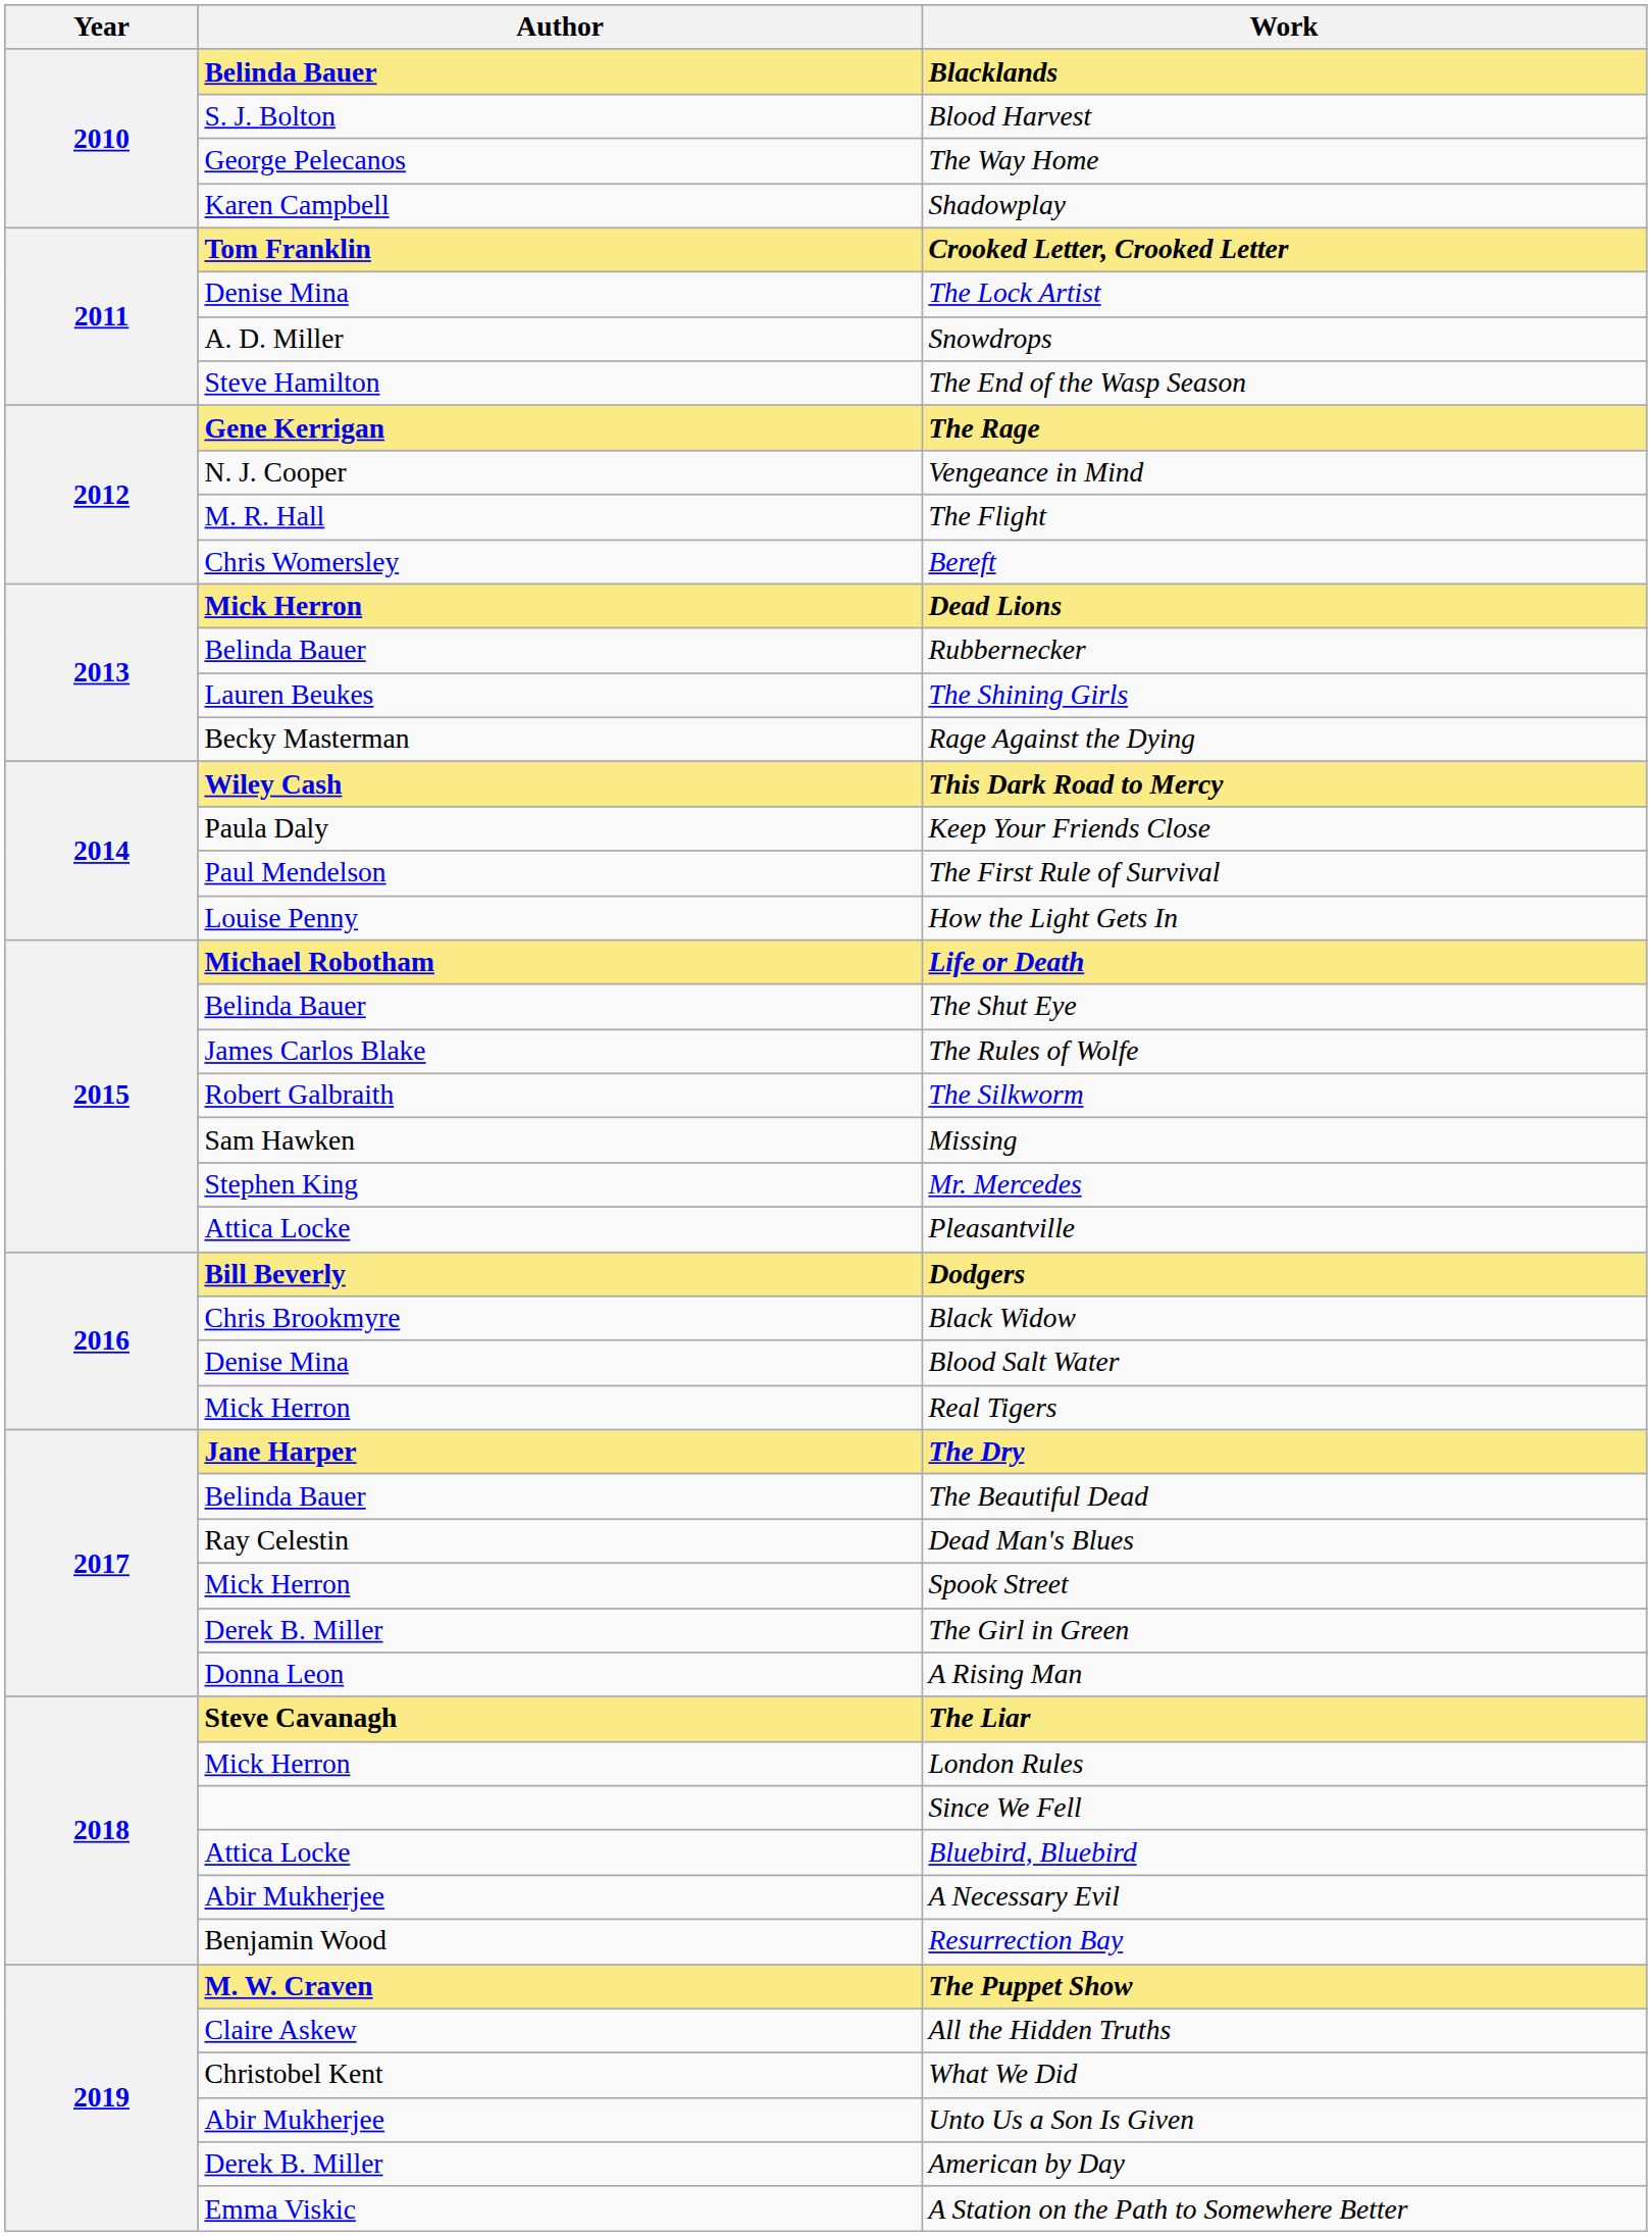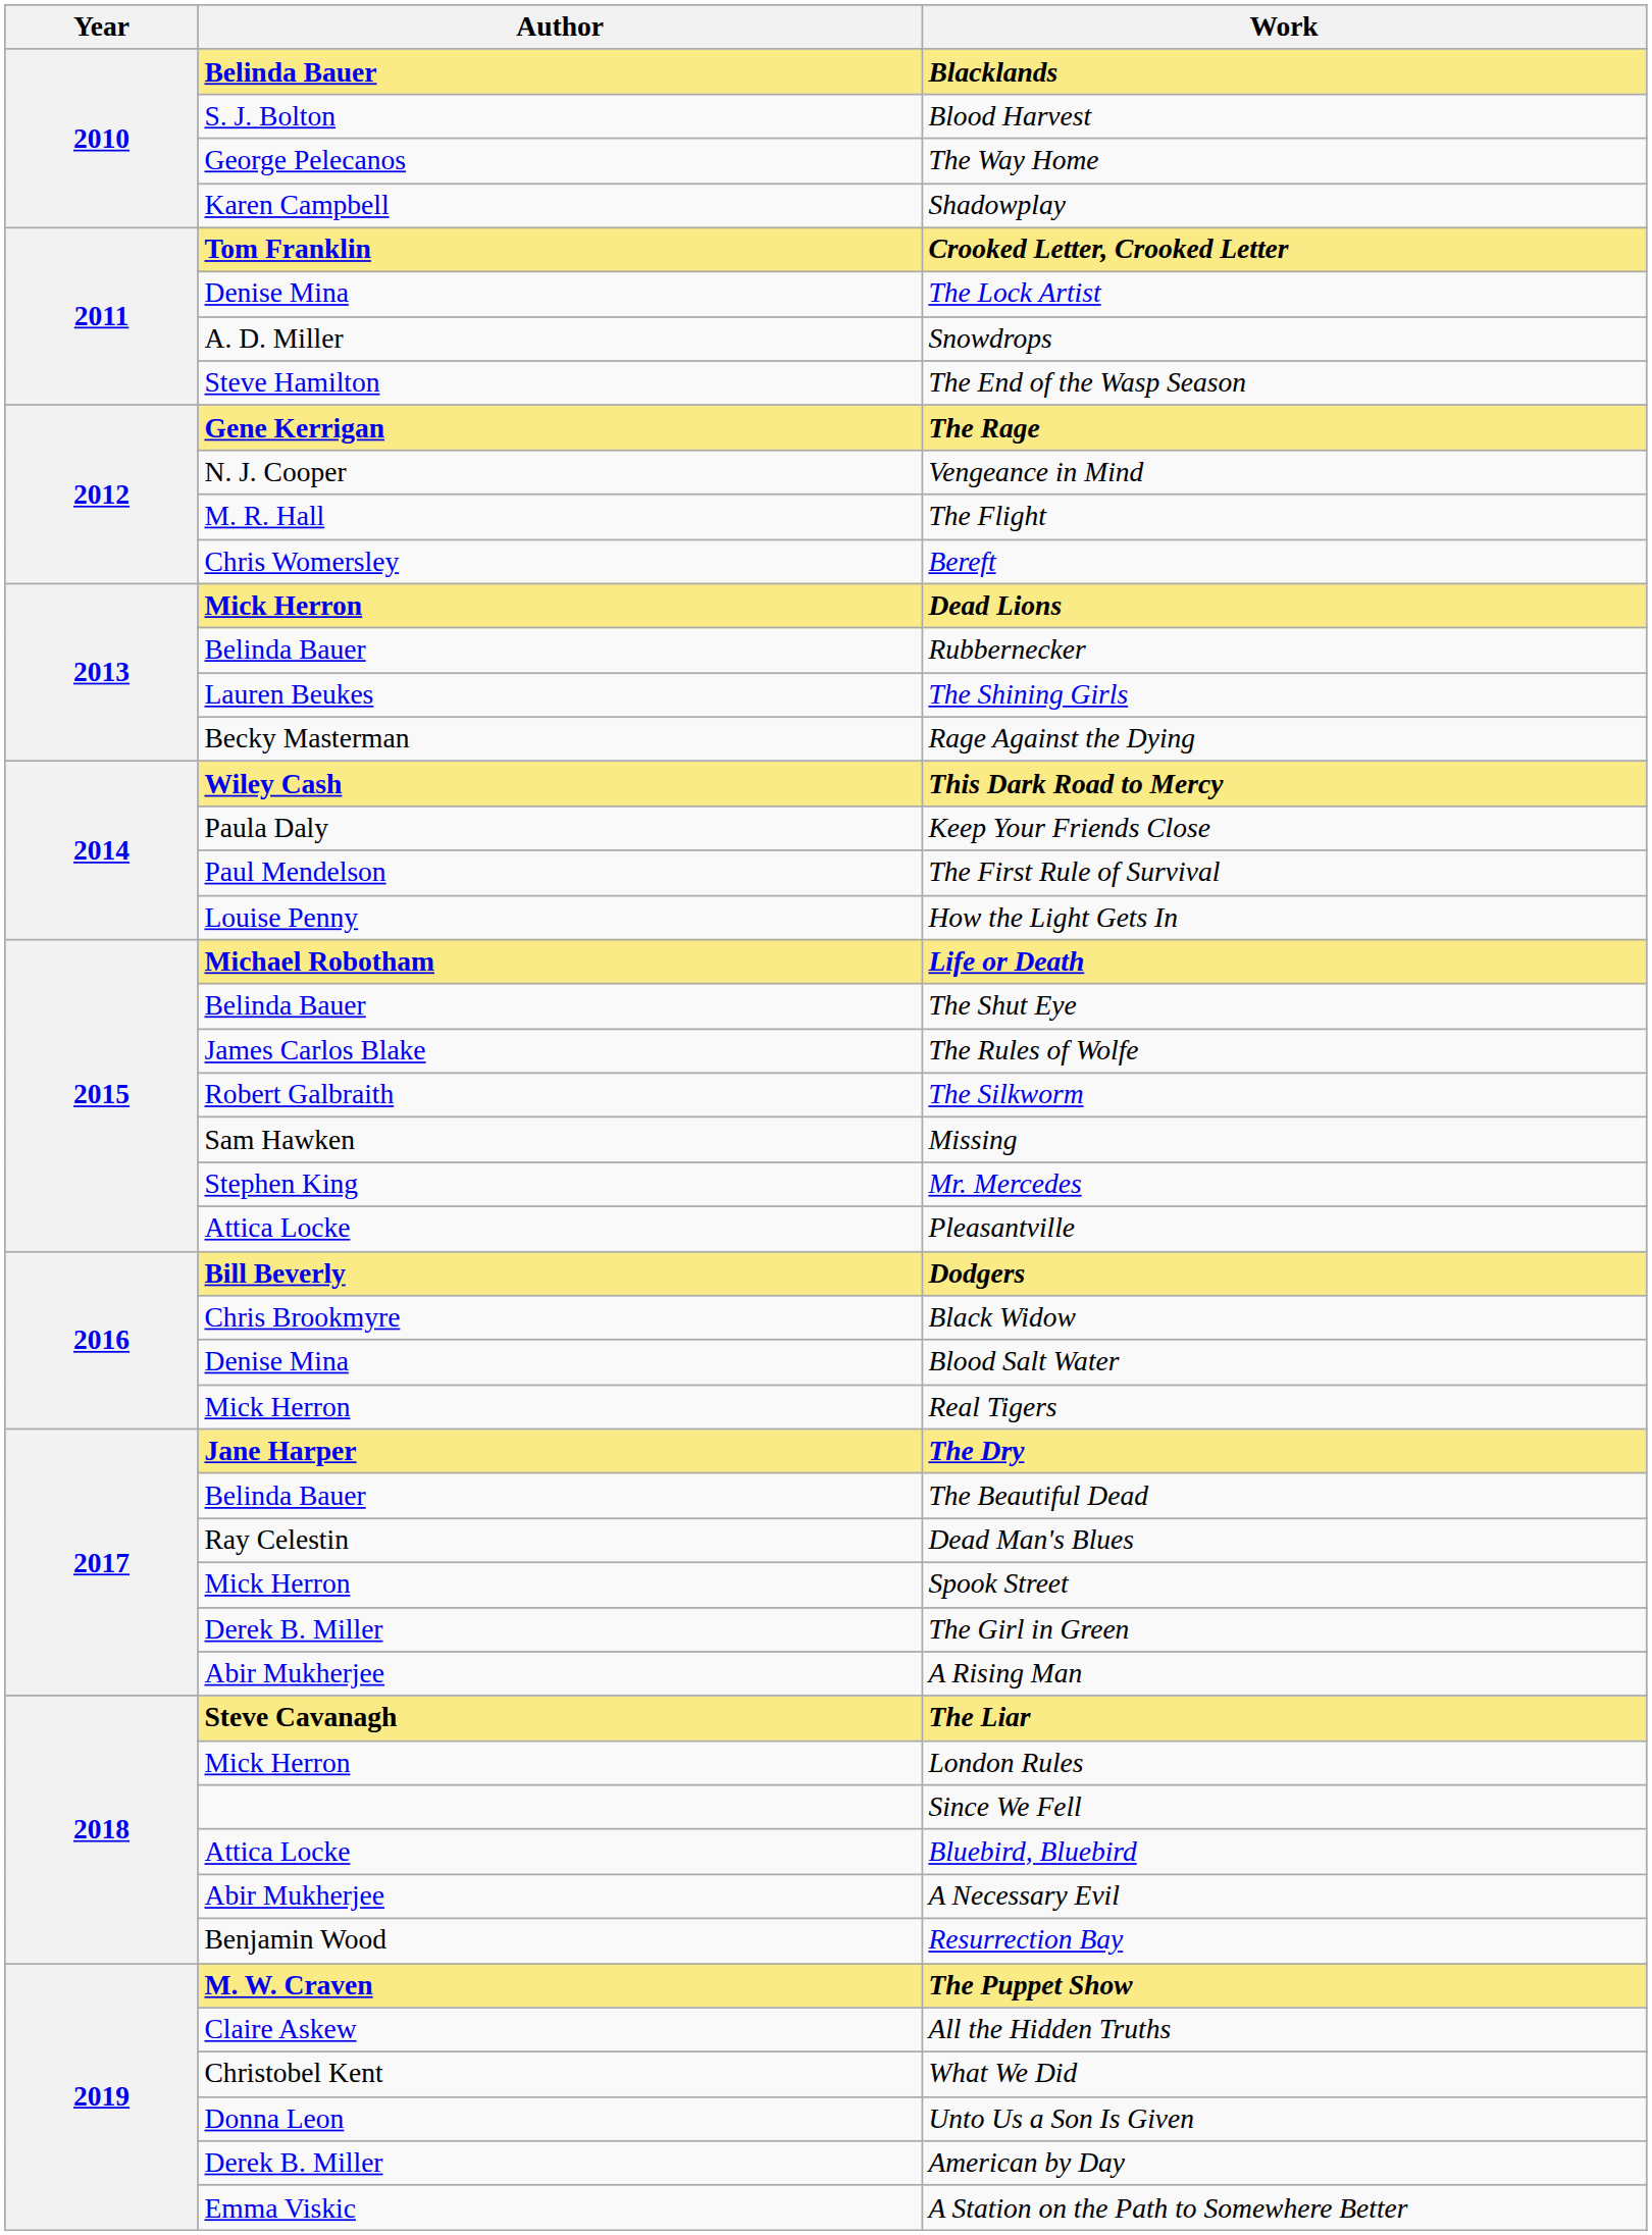A Rising Man | Author: Donna Leon -> Abir Mukherjee
Unto Us a Son Is Given | Author: Abir Mukherjee -> Donna Leon
